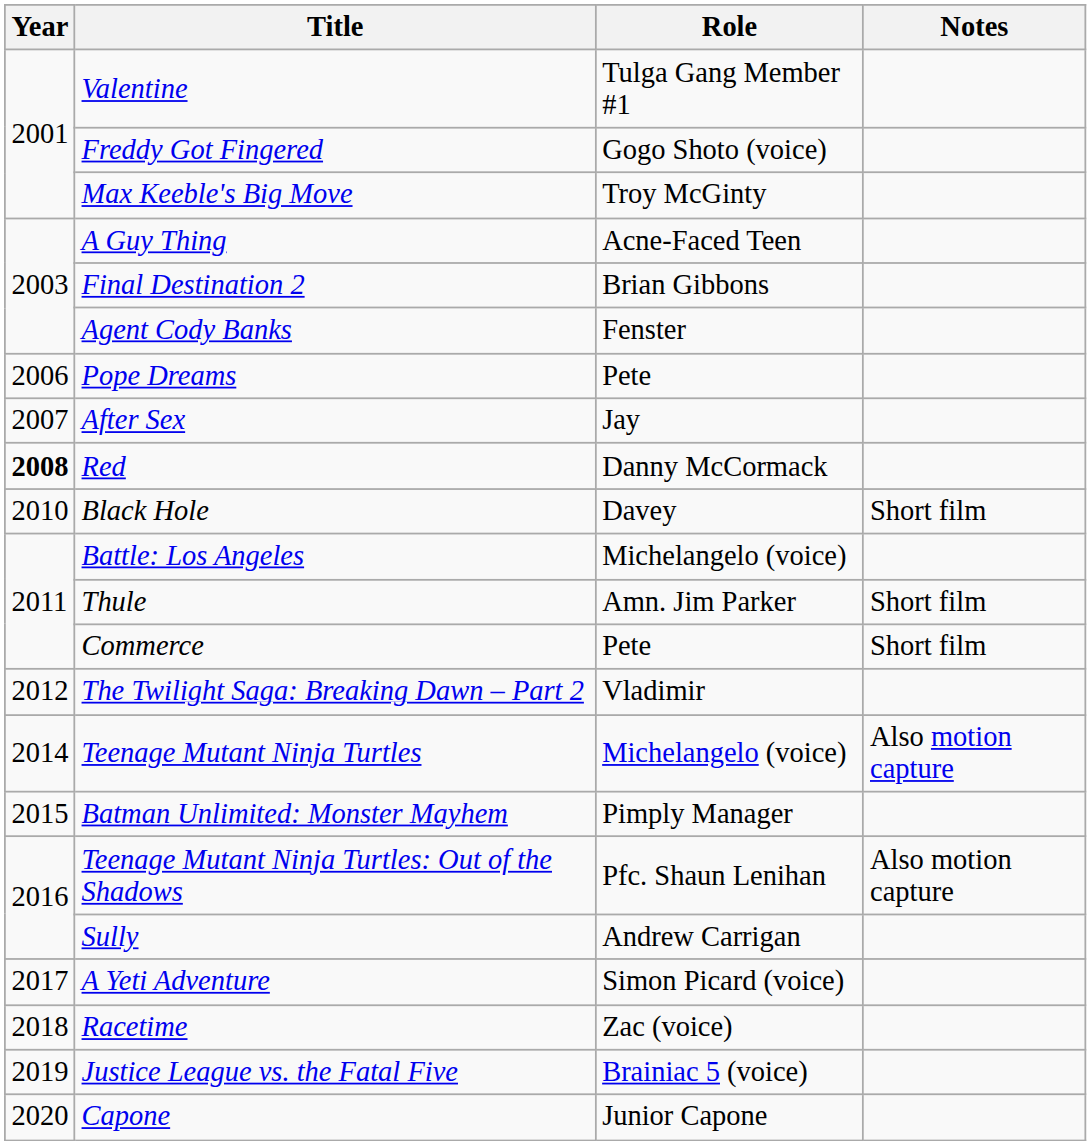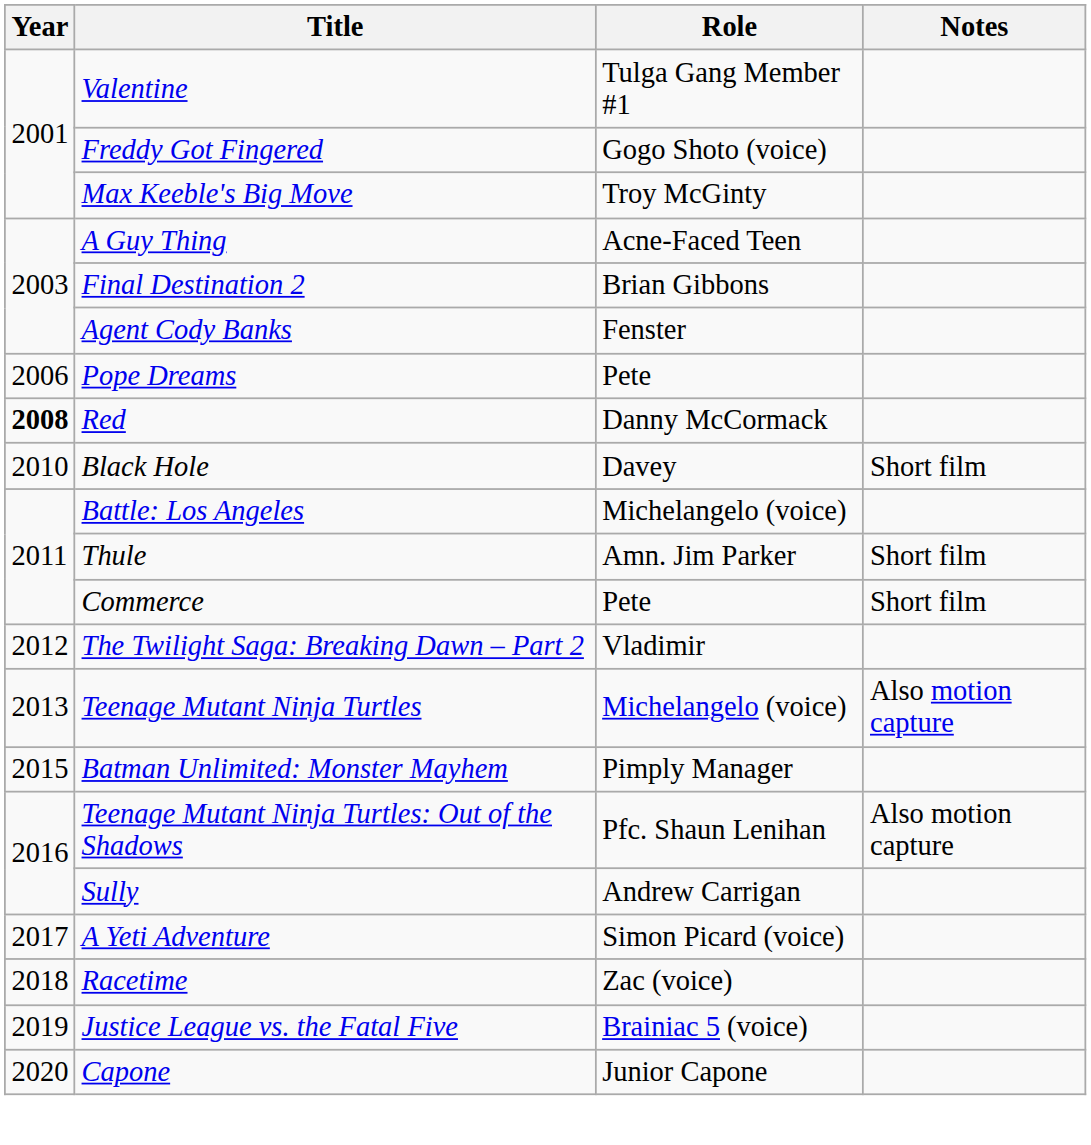- row: 2007 | After Sex | Jay
Teenage Mutant Ninja Turtles | Year: 2014 -> 2013
